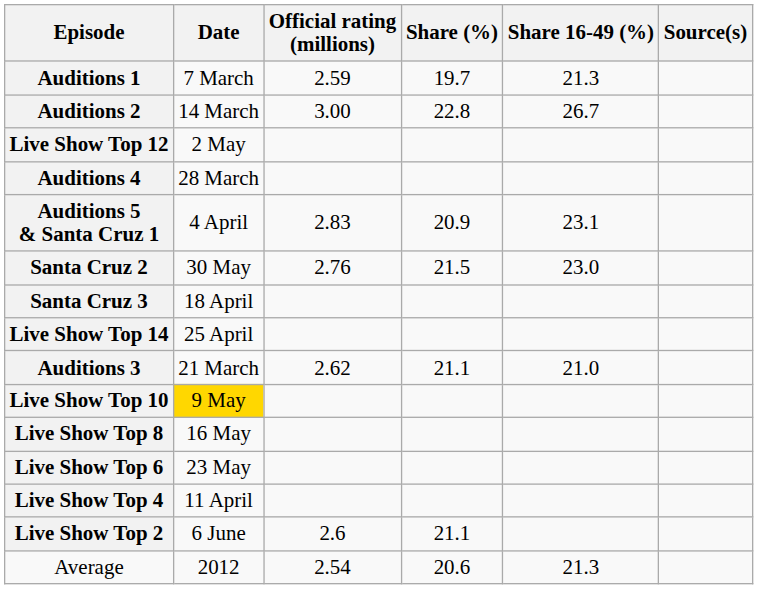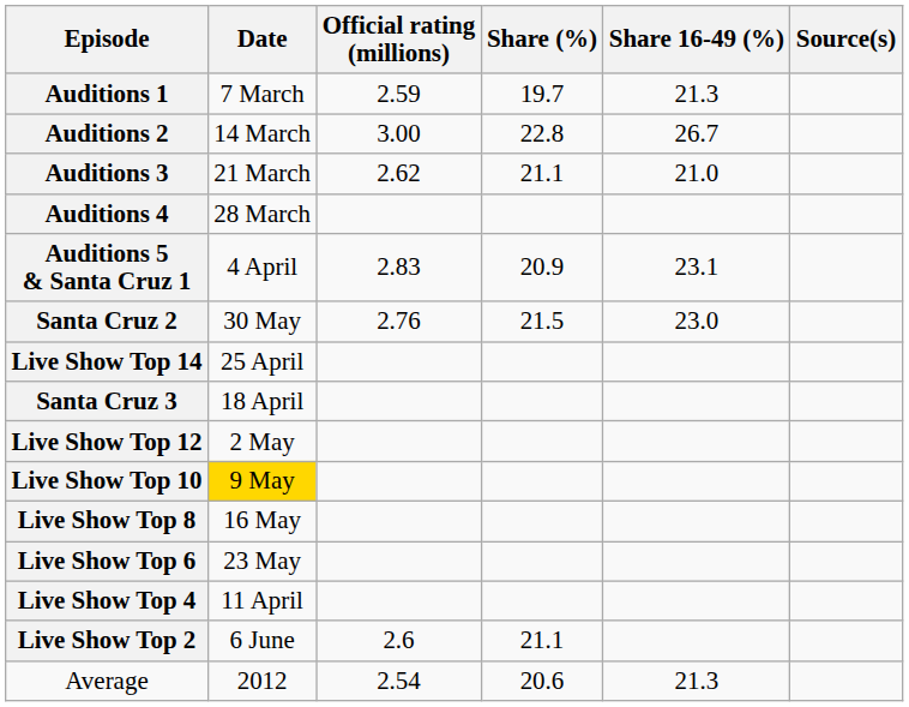rows swapped: Auditions 3 <-> Live Show Top 12
rows swapped: Santa Cruz 3 <-> Live Show Top 14
